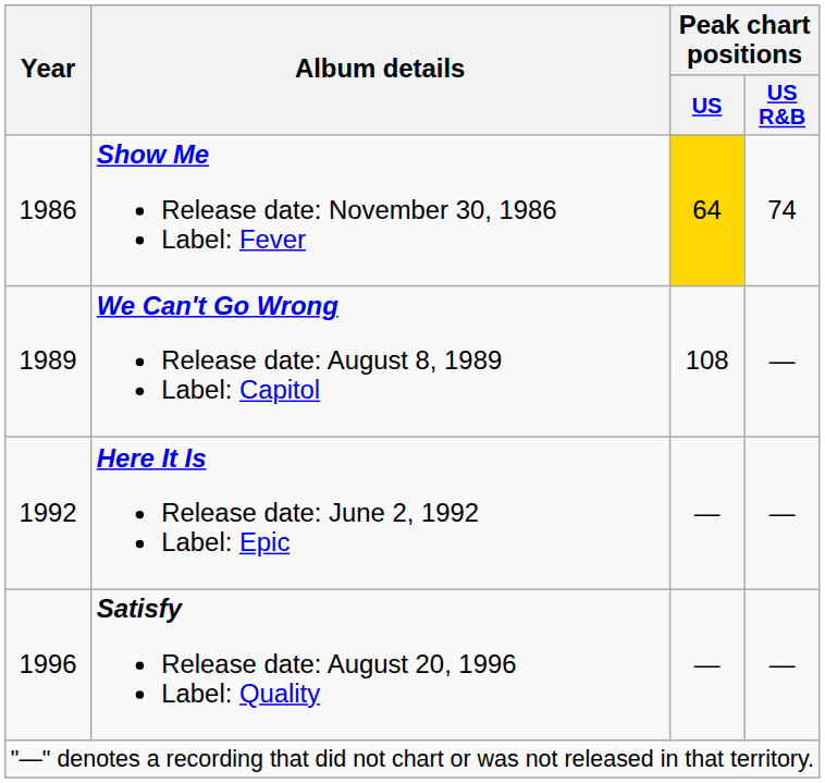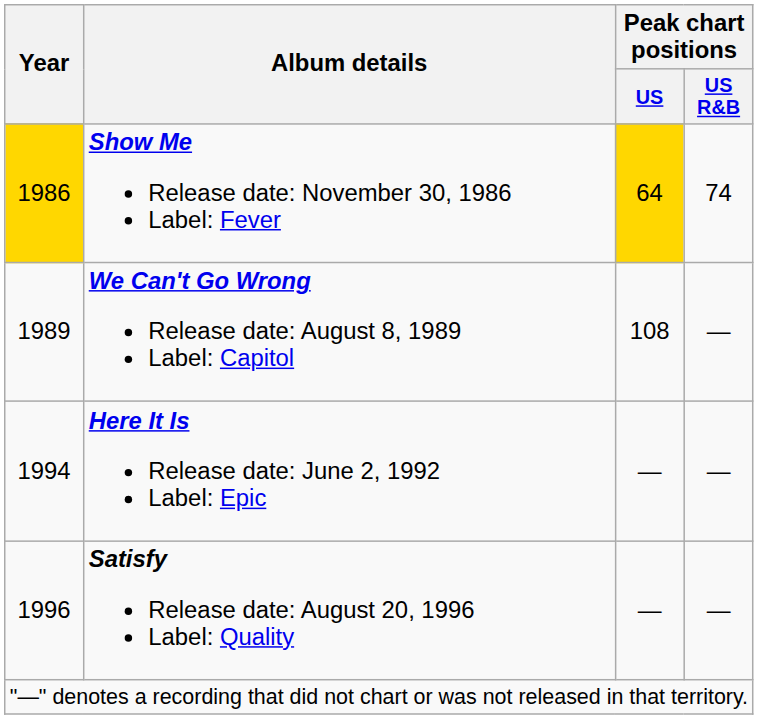Show Me Release date: November 30, 1986 Label: Fever | Year: no background -> gold background
Here It Is Release date: June 2, 1992 Label: Epic | Year: 1992 -> 1994
